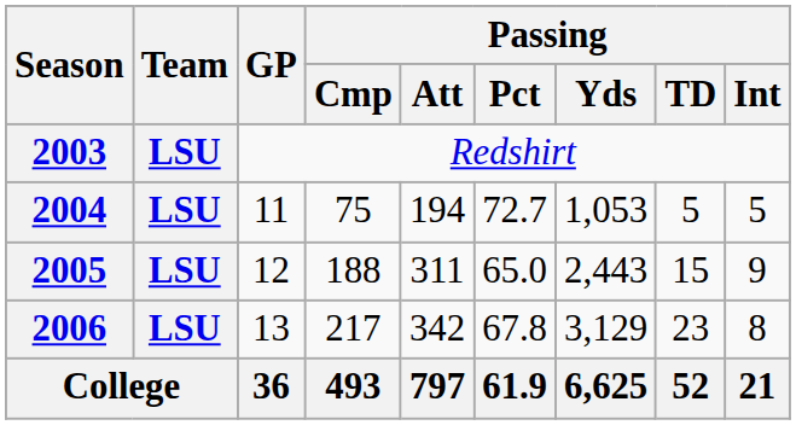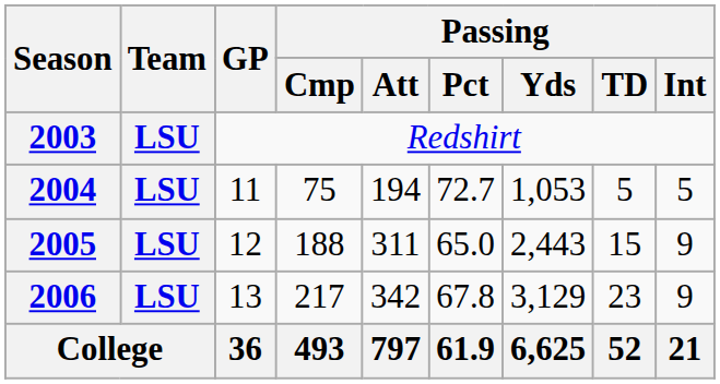2006 | Passing / Int: 8 -> 9
